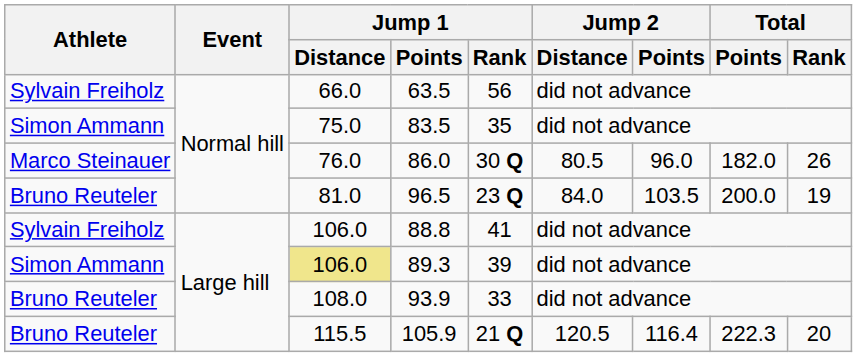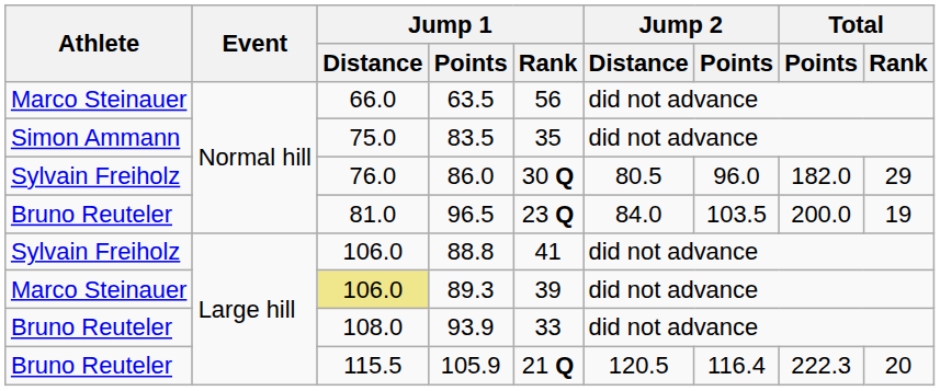63.5 | Athlete: Sylvain Freiholz -> Marco Steinauer
86.0 | Athlete: Marco Steinauer -> Sylvain Freiholz
86.0 | Total / Rank: 26 -> 29
89.3 | Athlete: Simon Ammann -> Marco Steinauer
